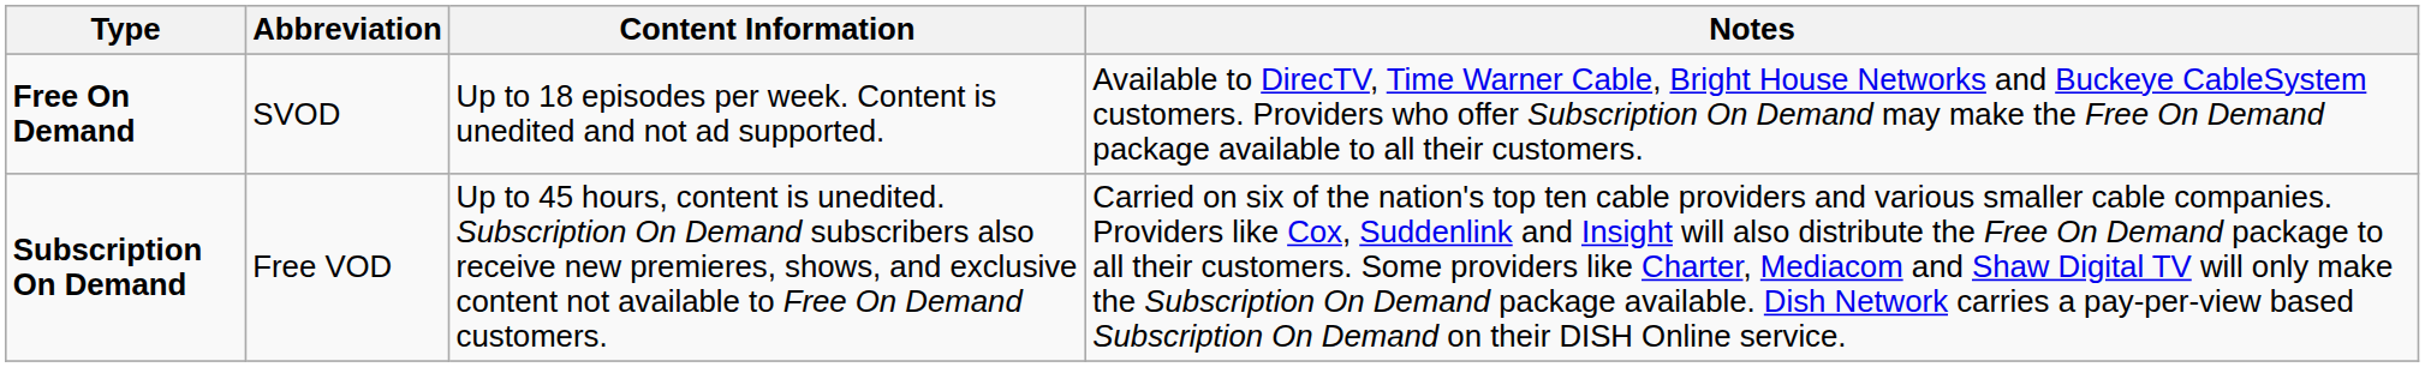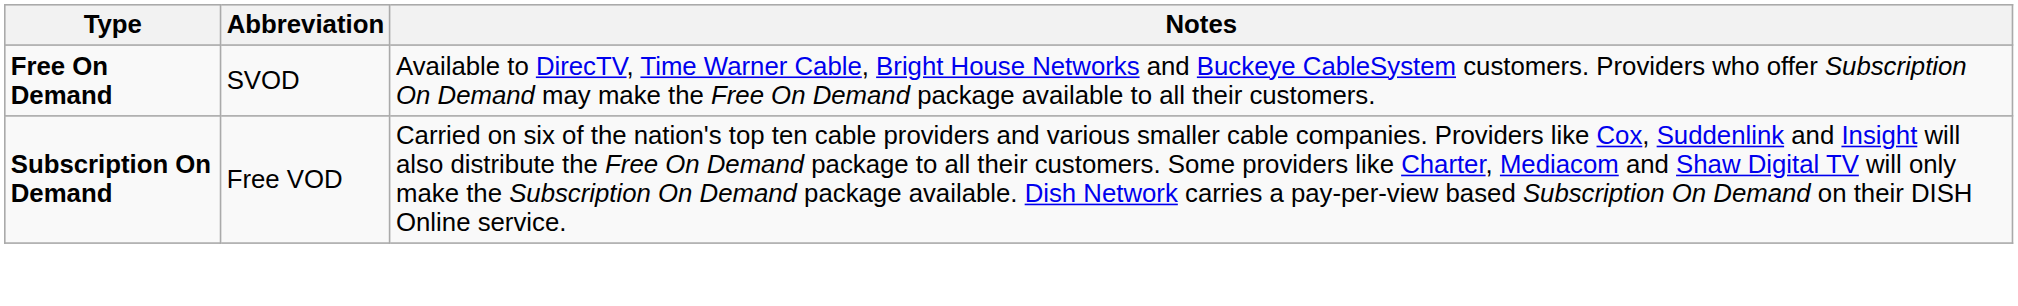- column: Content Information | Up to 18 episodes per week. Content is unedited and not ad supported. | Up to 45 hours, content is unedited. Subscription On Demand subscribers also receive new premieres, shows, and exclusive content not available to Free On Demand customers.
